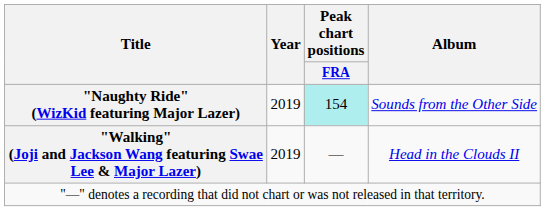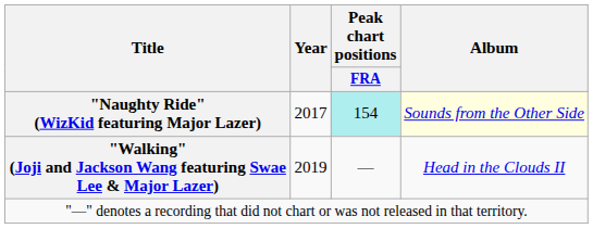"Naughty Ride" (WizKid featuring Major Lazer) | Year: 2019 -> 2017
"Naughty Ride" (WizKid featuring Major Lazer) | Album: no background -> lightyellow background
